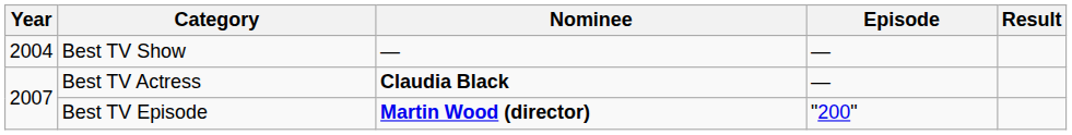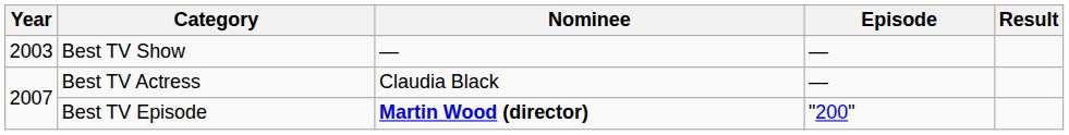Best TV Show | Year: 2004 -> 2003
Best TV Actress | Nominee: bold -> normal
